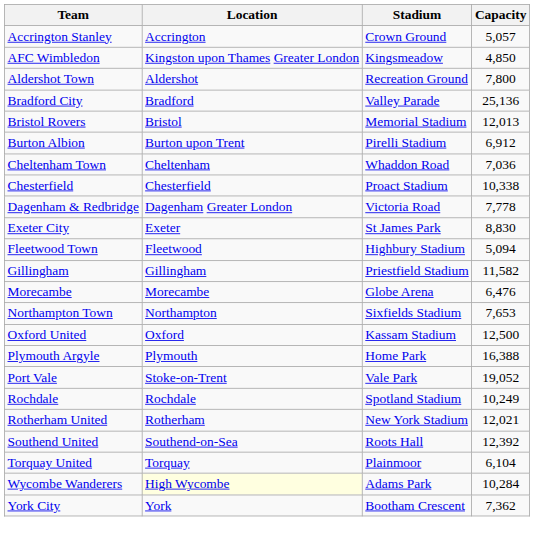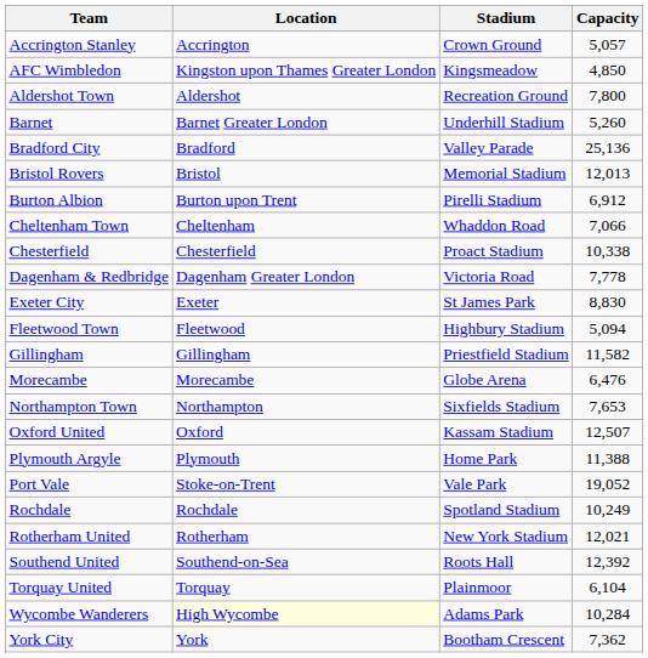+ row: Barnet | Barnet Greater London | Underhill Stadium | 5,260
Cheltenham Town | Capacity: 7,036 -> 7,066
Oxford United | Capacity: 12,500 -> 12,507
Plymouth Argyle | Capacity: 16,388 -> 11,388
